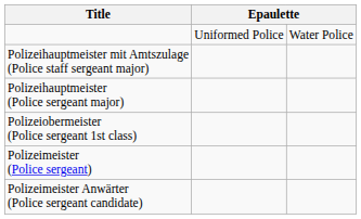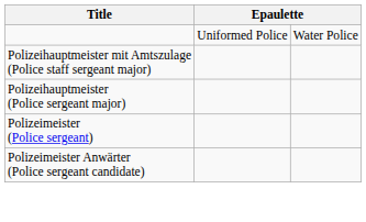- row: Polizeiobermeister (Police sergeant 1st class)
